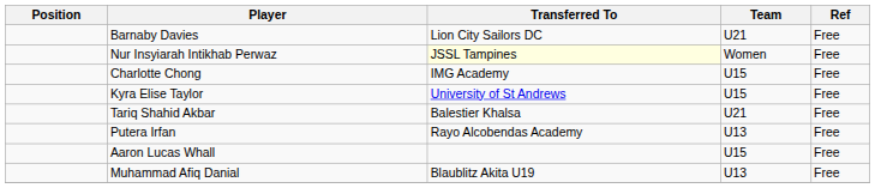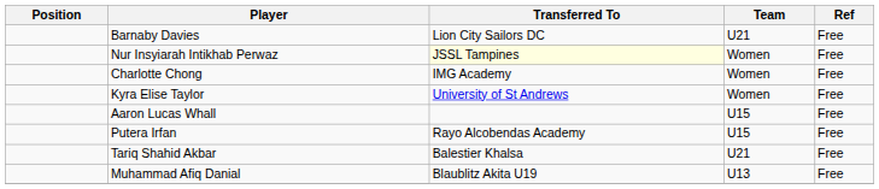Charlotte Chong | Team: U15 -> Women
Kyra Elise Taylor | Team: U15 -> Women
rows swapped: Aaron Lucas Whall <-> Tariq Shahid Akbar
Putera Irfan | Team: U13 -> U15
